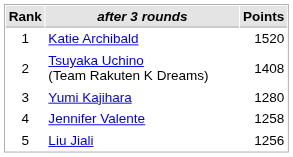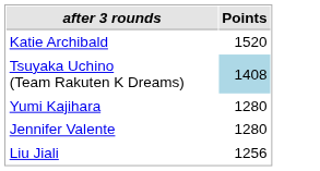- column: Rank | 1 | 2 | 3 | 4 | 5
Tsuyaka Uchino (Team Rakuten K Dreams) | Points: no background -> lightblue background
Jennifer Valente | Points: 1258 -> 1280
